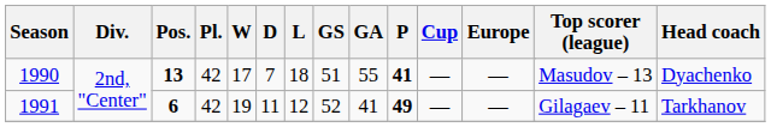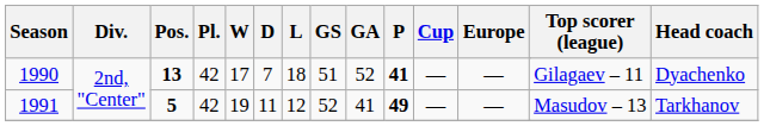1990 | GA: 55 -> 52
1990 | Top scorer (league): Masudov – 13 -> Gilagaev – 11
1991 | Pos.: 6 -> 5
1991 | Top scorer (league): Gilagaev – 11 -> Masudov – 13
